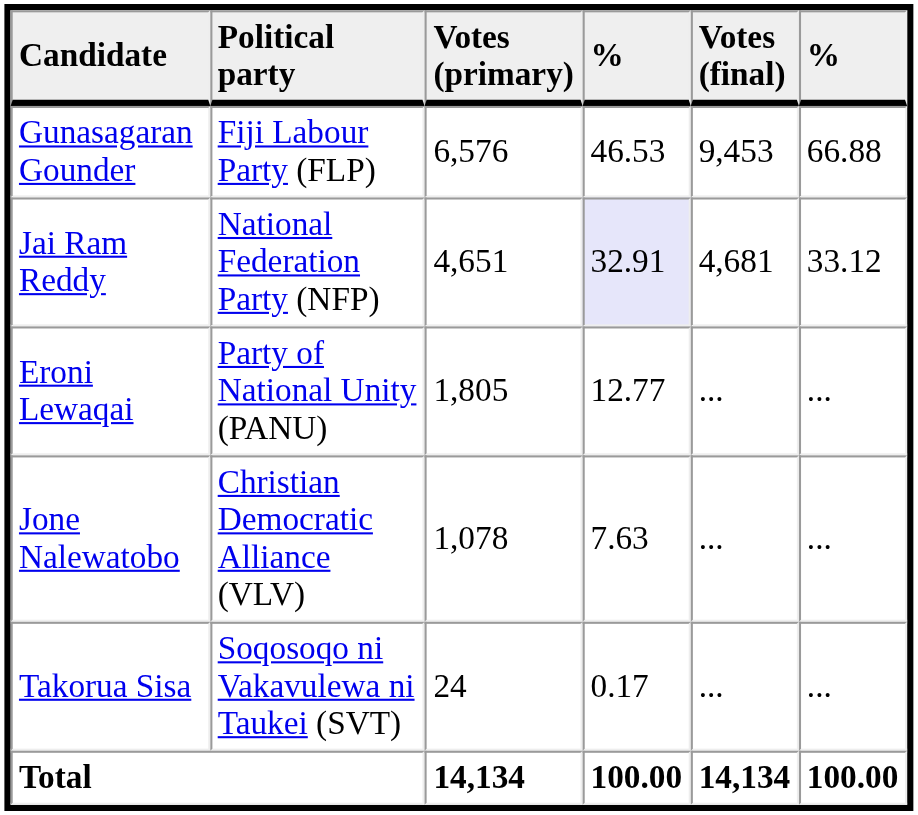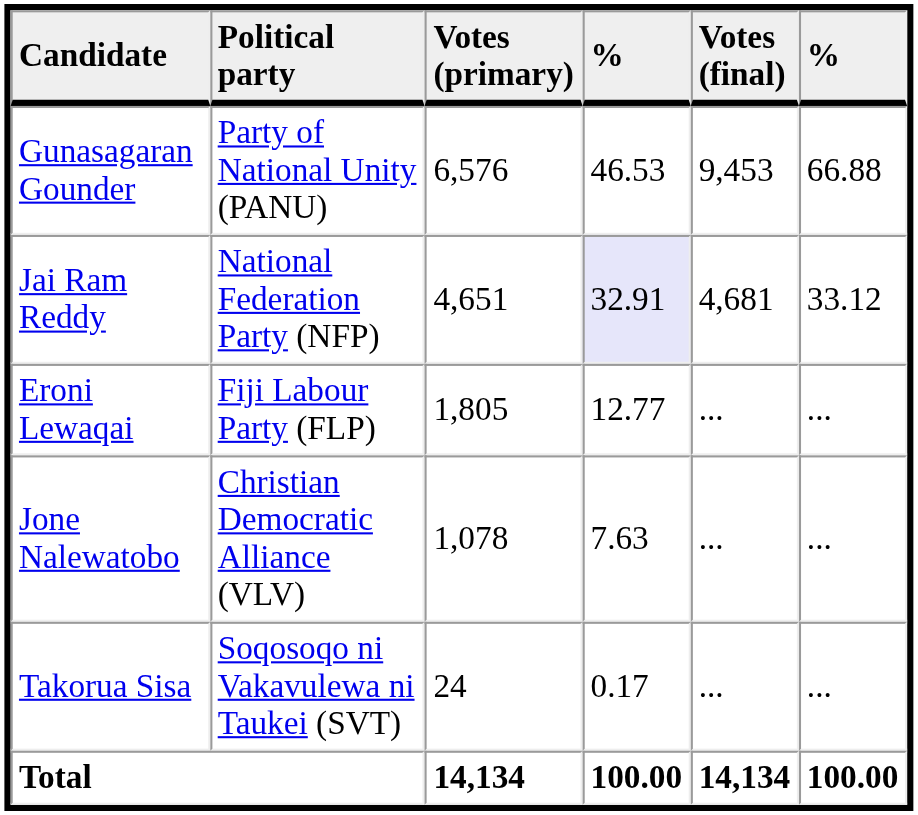Gunasagaran Gounder | Political party: Fiji Labour Party (FLP) -> Party of National Unity (PANU)
Eroni Lewaqai | Political party: Party of National Unity (PANU) -> Fiji Labour Party (FLP)
